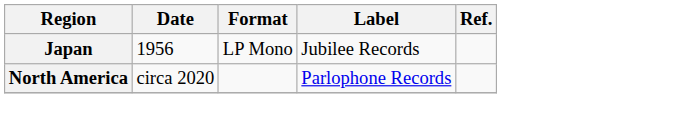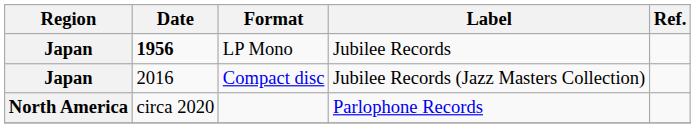LP Mono | Date: normal -> bold
+ row: Japan | 2016 | Compact disc | Jubilee Records (Jazz Masters Collection)
